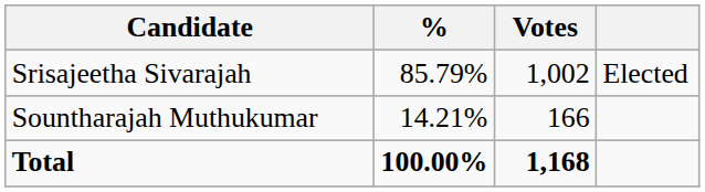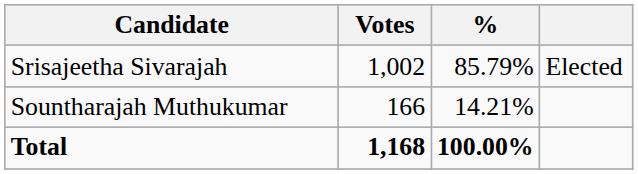columns swapped: Votes <-> %
